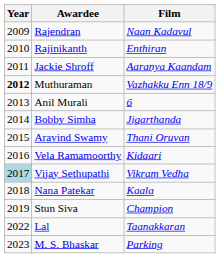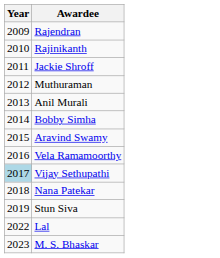- column: Film | Naan Kadavul | Enthiran | Aaranya Kaandam | Vazhakku Enn 18/9 | 6 | Jigarthanda | Thani Oruvan | Kidaari | Vikram Vedha | Kaala | Champion | Taanakkaran | Parking
Muthuraman | Year: bold -> normal
